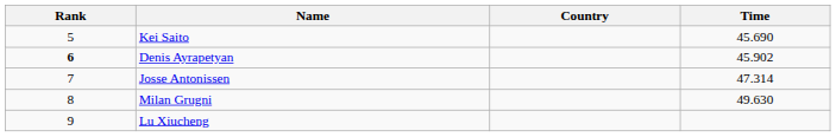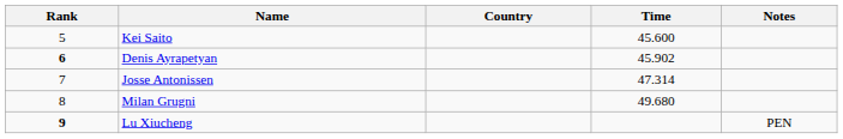+ column: Notes | PEN
Kei Saito | Time: 45.690 -> 45.600
Milan Grugni | Time: 49.630 -> 49.680
Lu Xiucheng | Rank: normal -> bold
